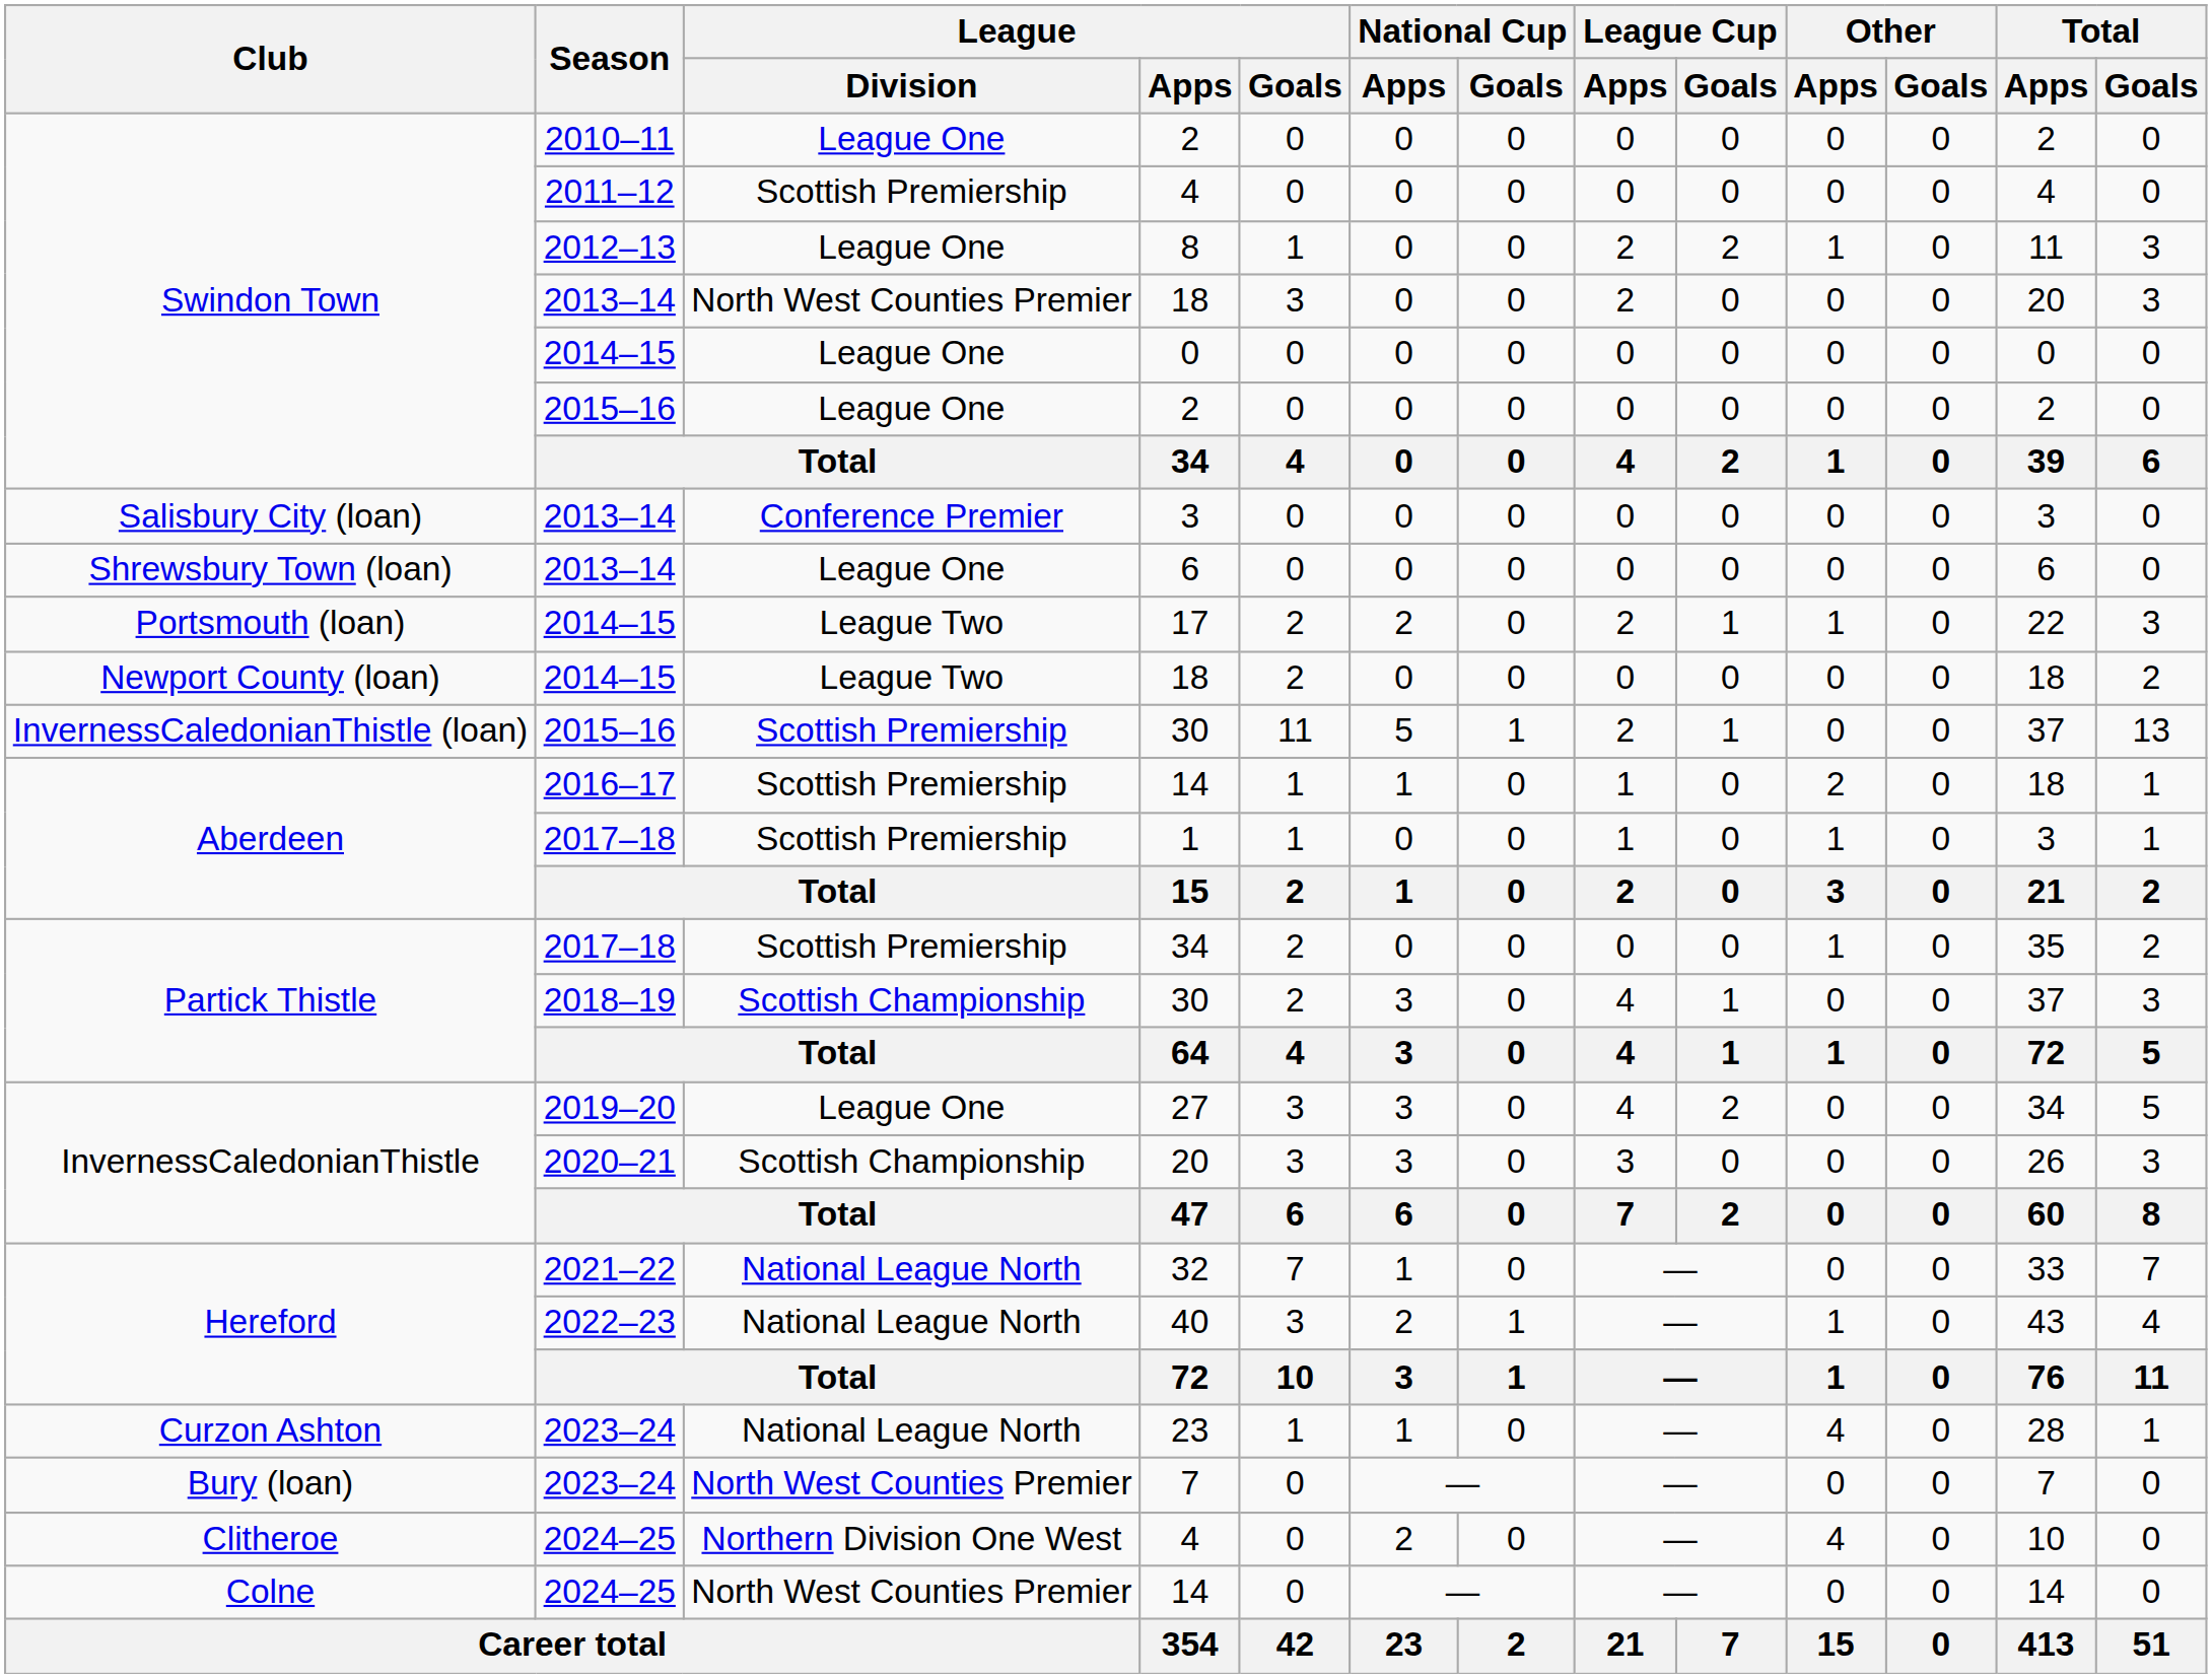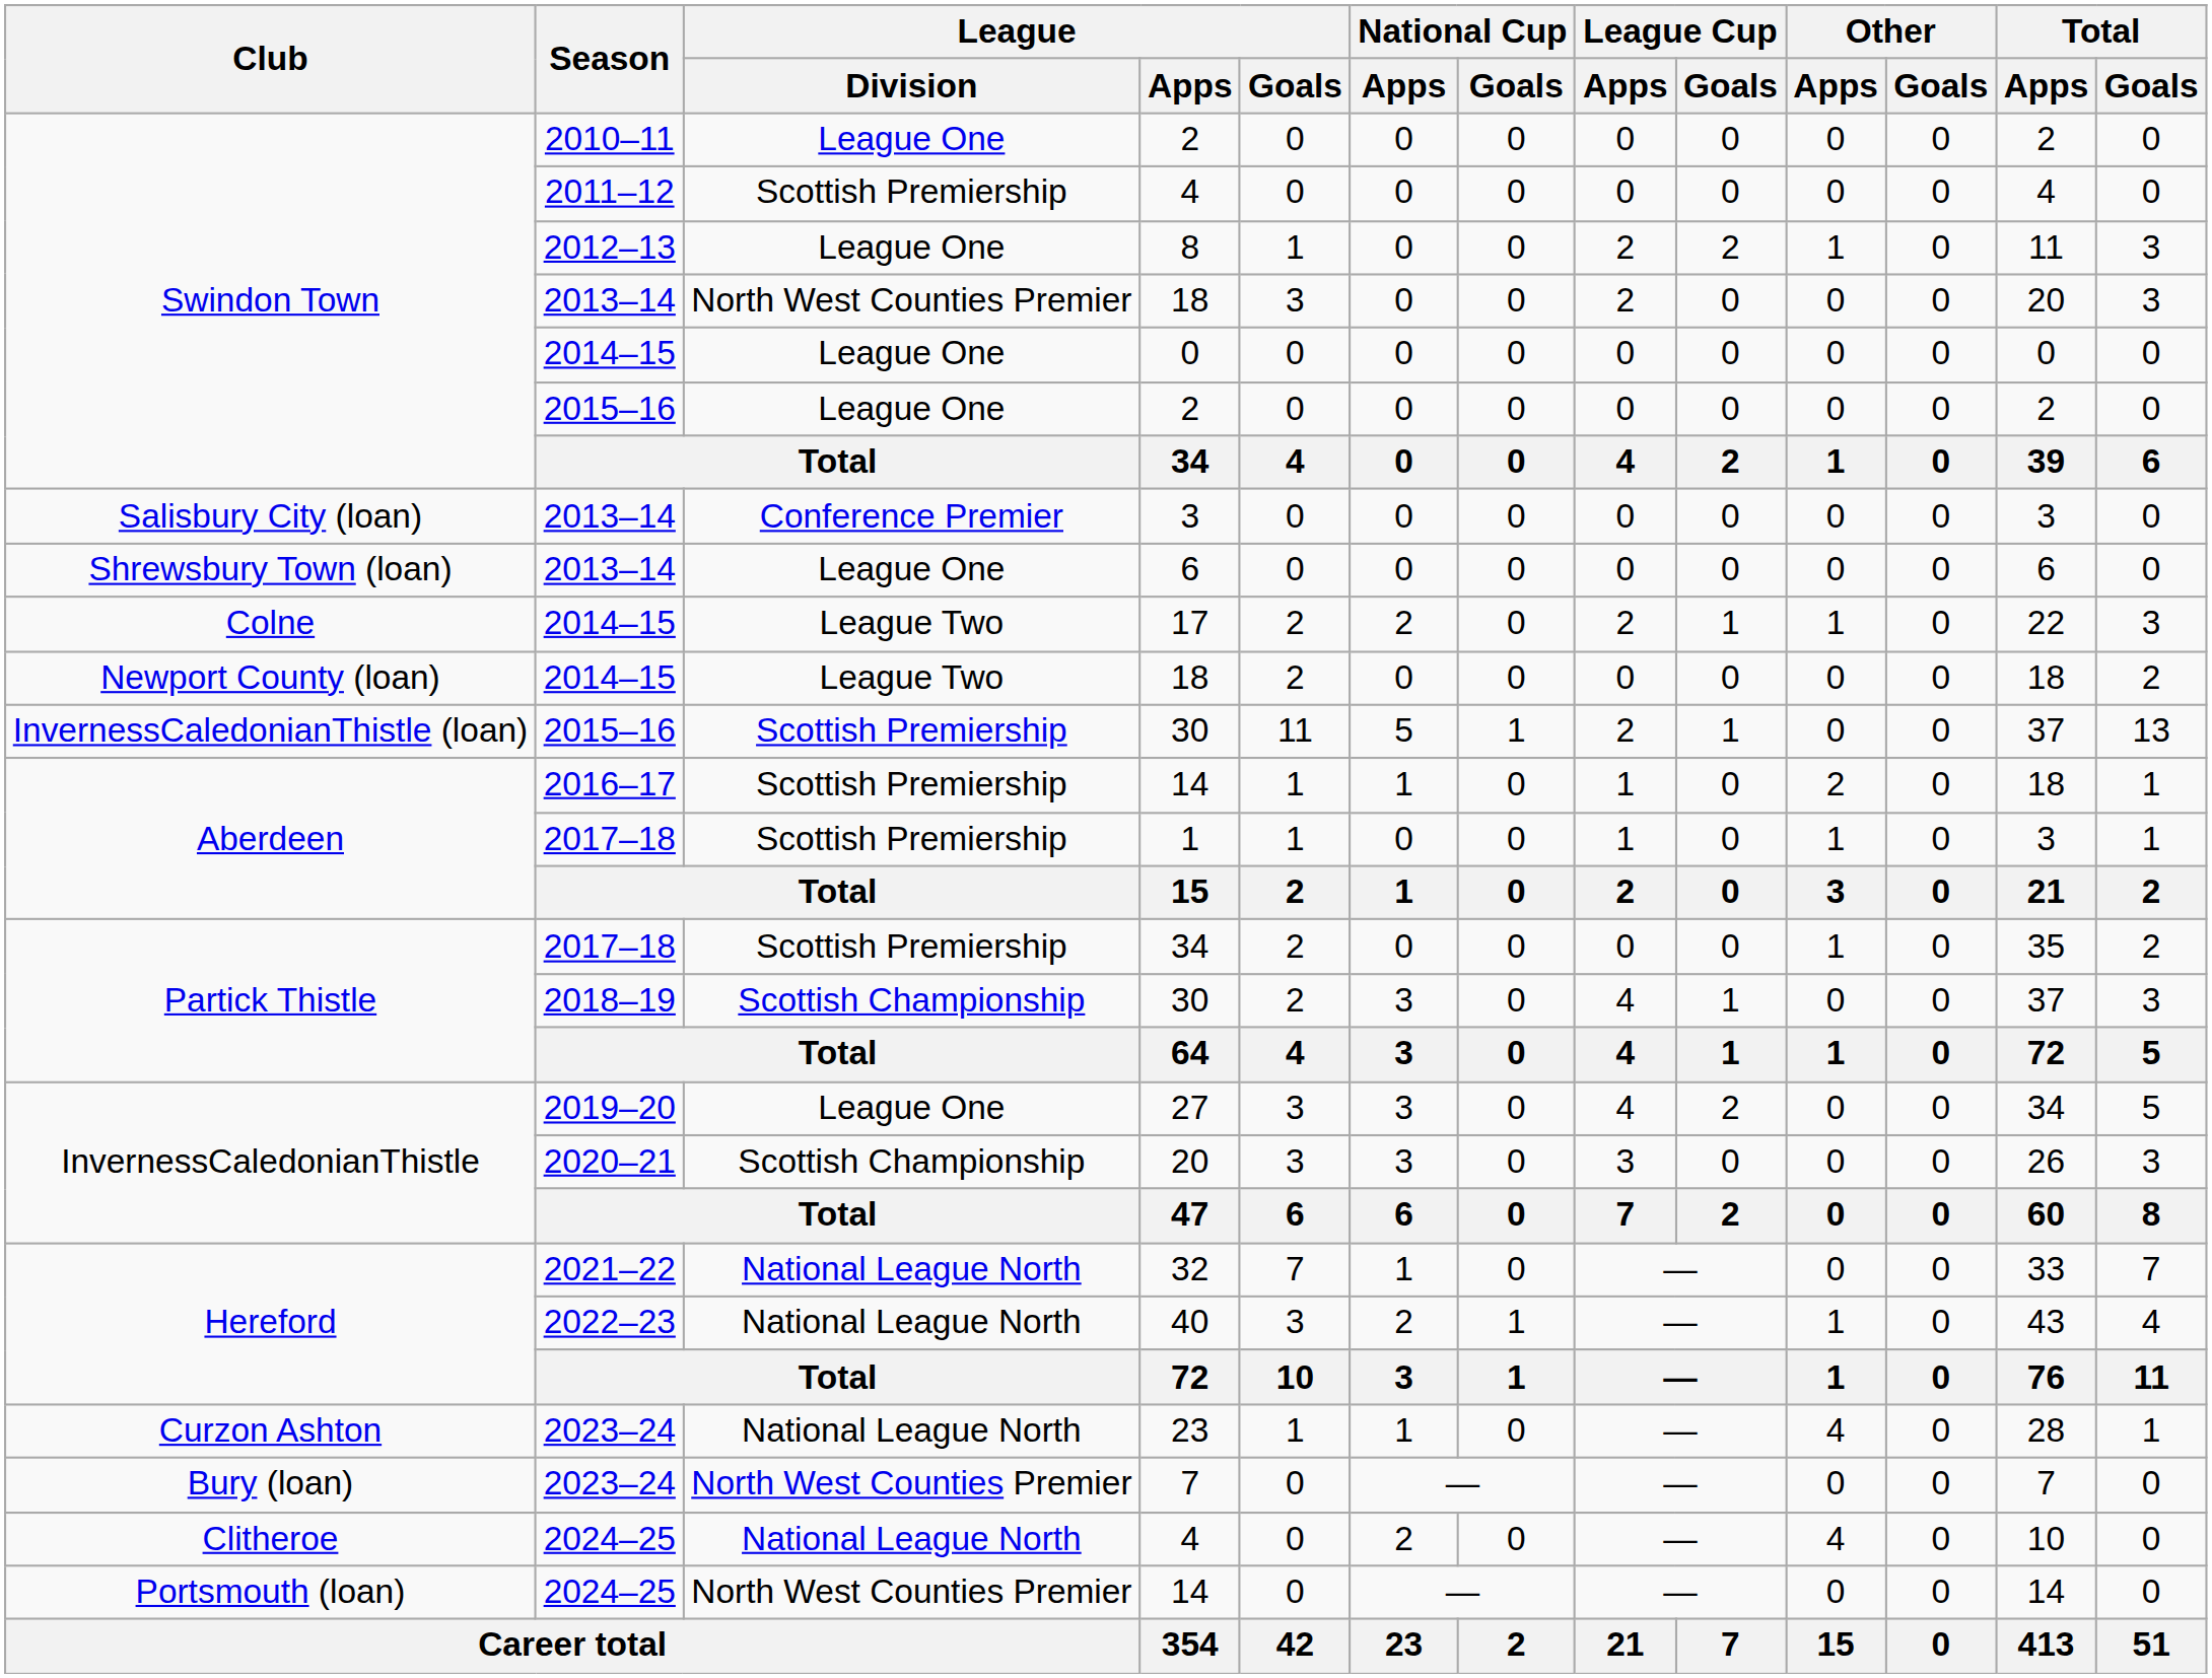17 | Club: Portsmouth (loan) -> Colne
2024–25 / 4 | League / Division: Northern Division One West -> National League North
2024–25 / 14 | Club: Colne -> Portsmouth (loan)
